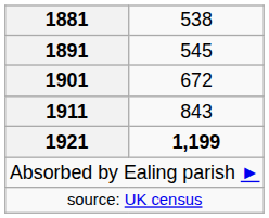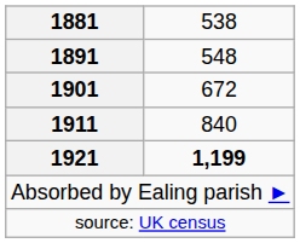1891 | column 2: 545 -> 548
1911 | column 2: 843 -> 840
